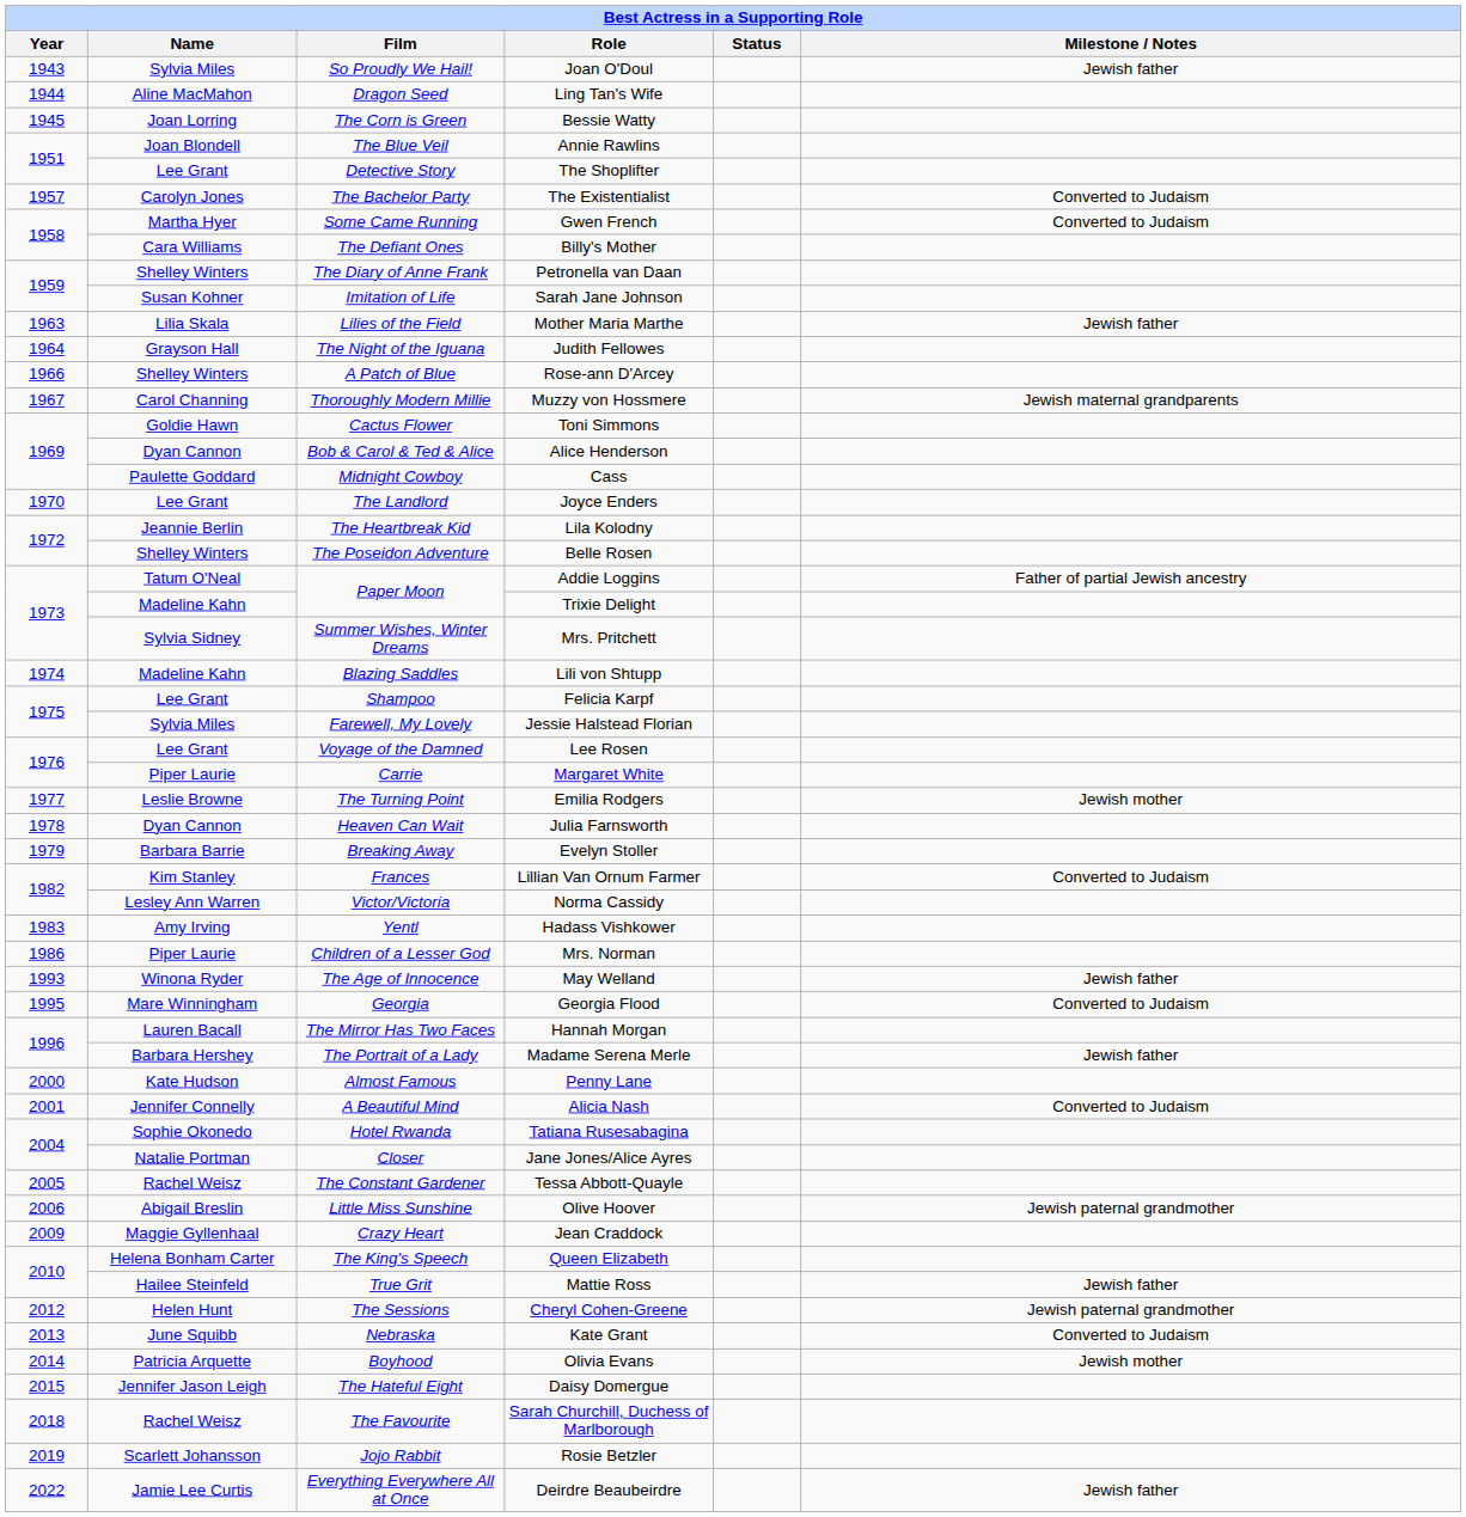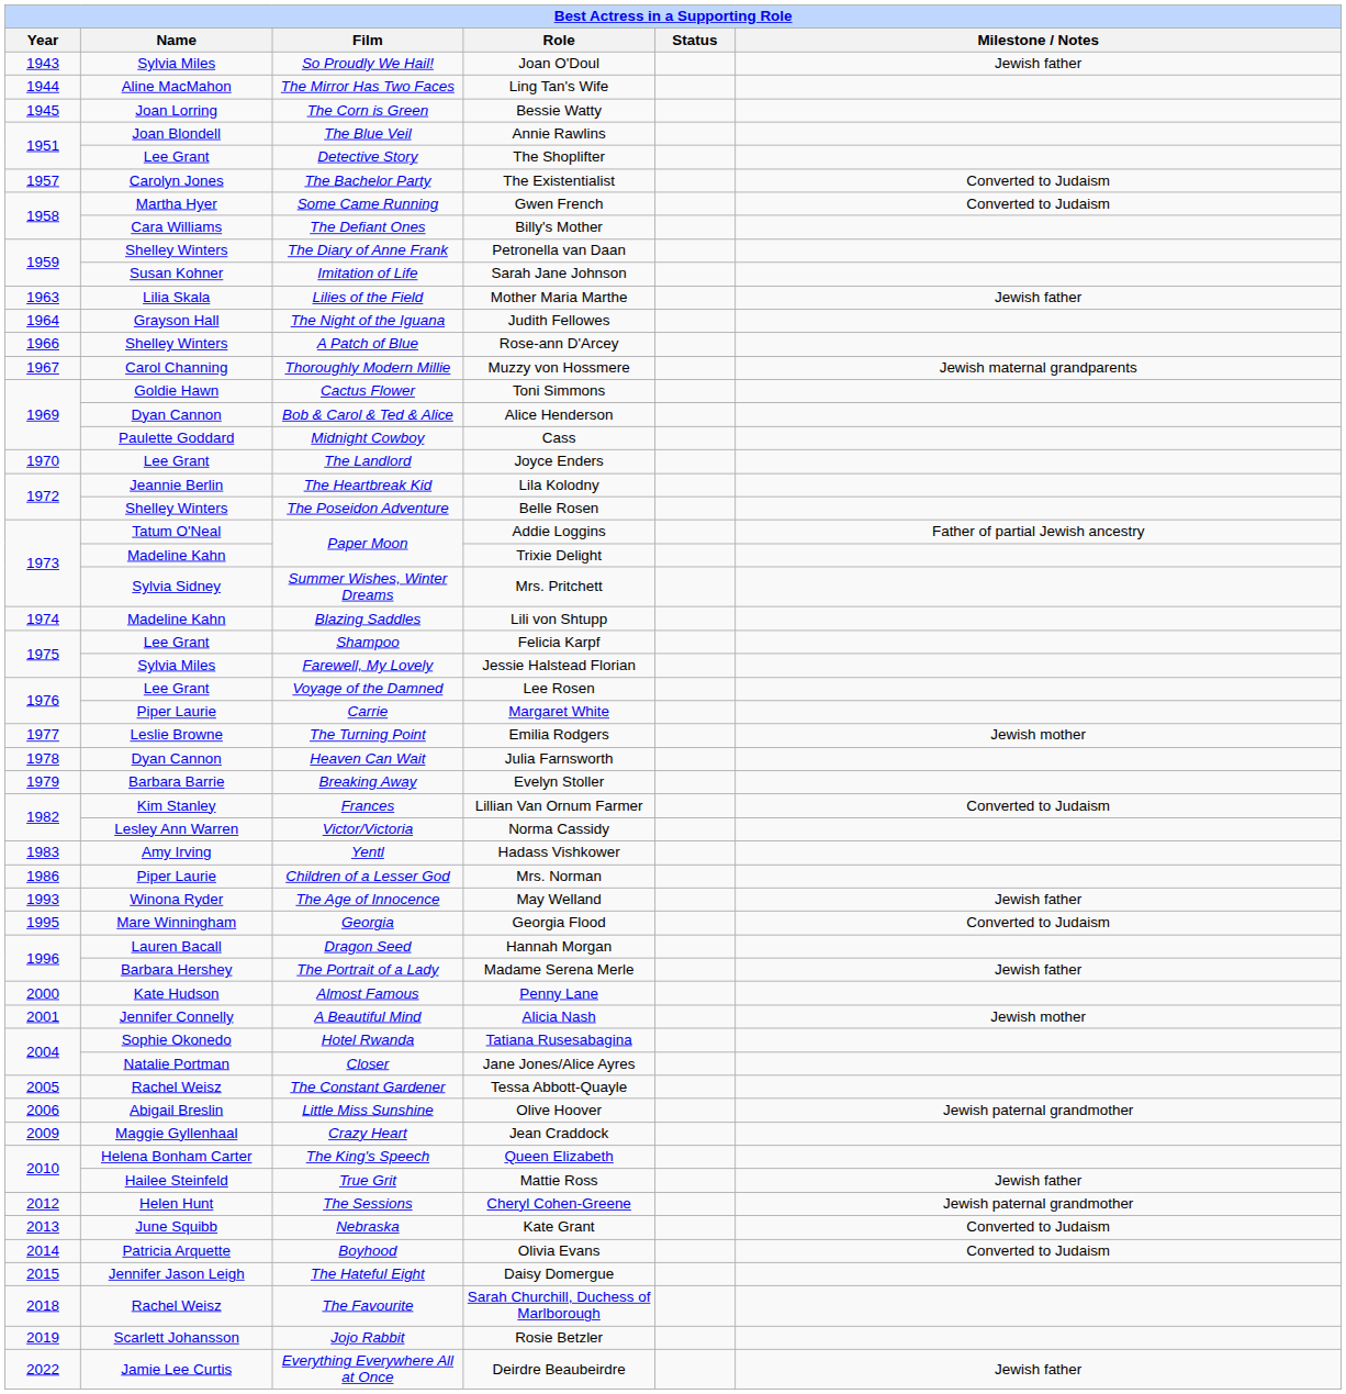Ling Tan's Wife | Film: Dragon Seed -> The Mirror Has Two Faces
Hannah Morgan | Film: The Mirror Has Two Faces -> Dragon Seed
Alicia Nash | Milestone / Notes: Converted to Judaism -> Jewish mother
Olivia Evans | Milestone / Notes: Jewish mother -> Converted to Judaism
